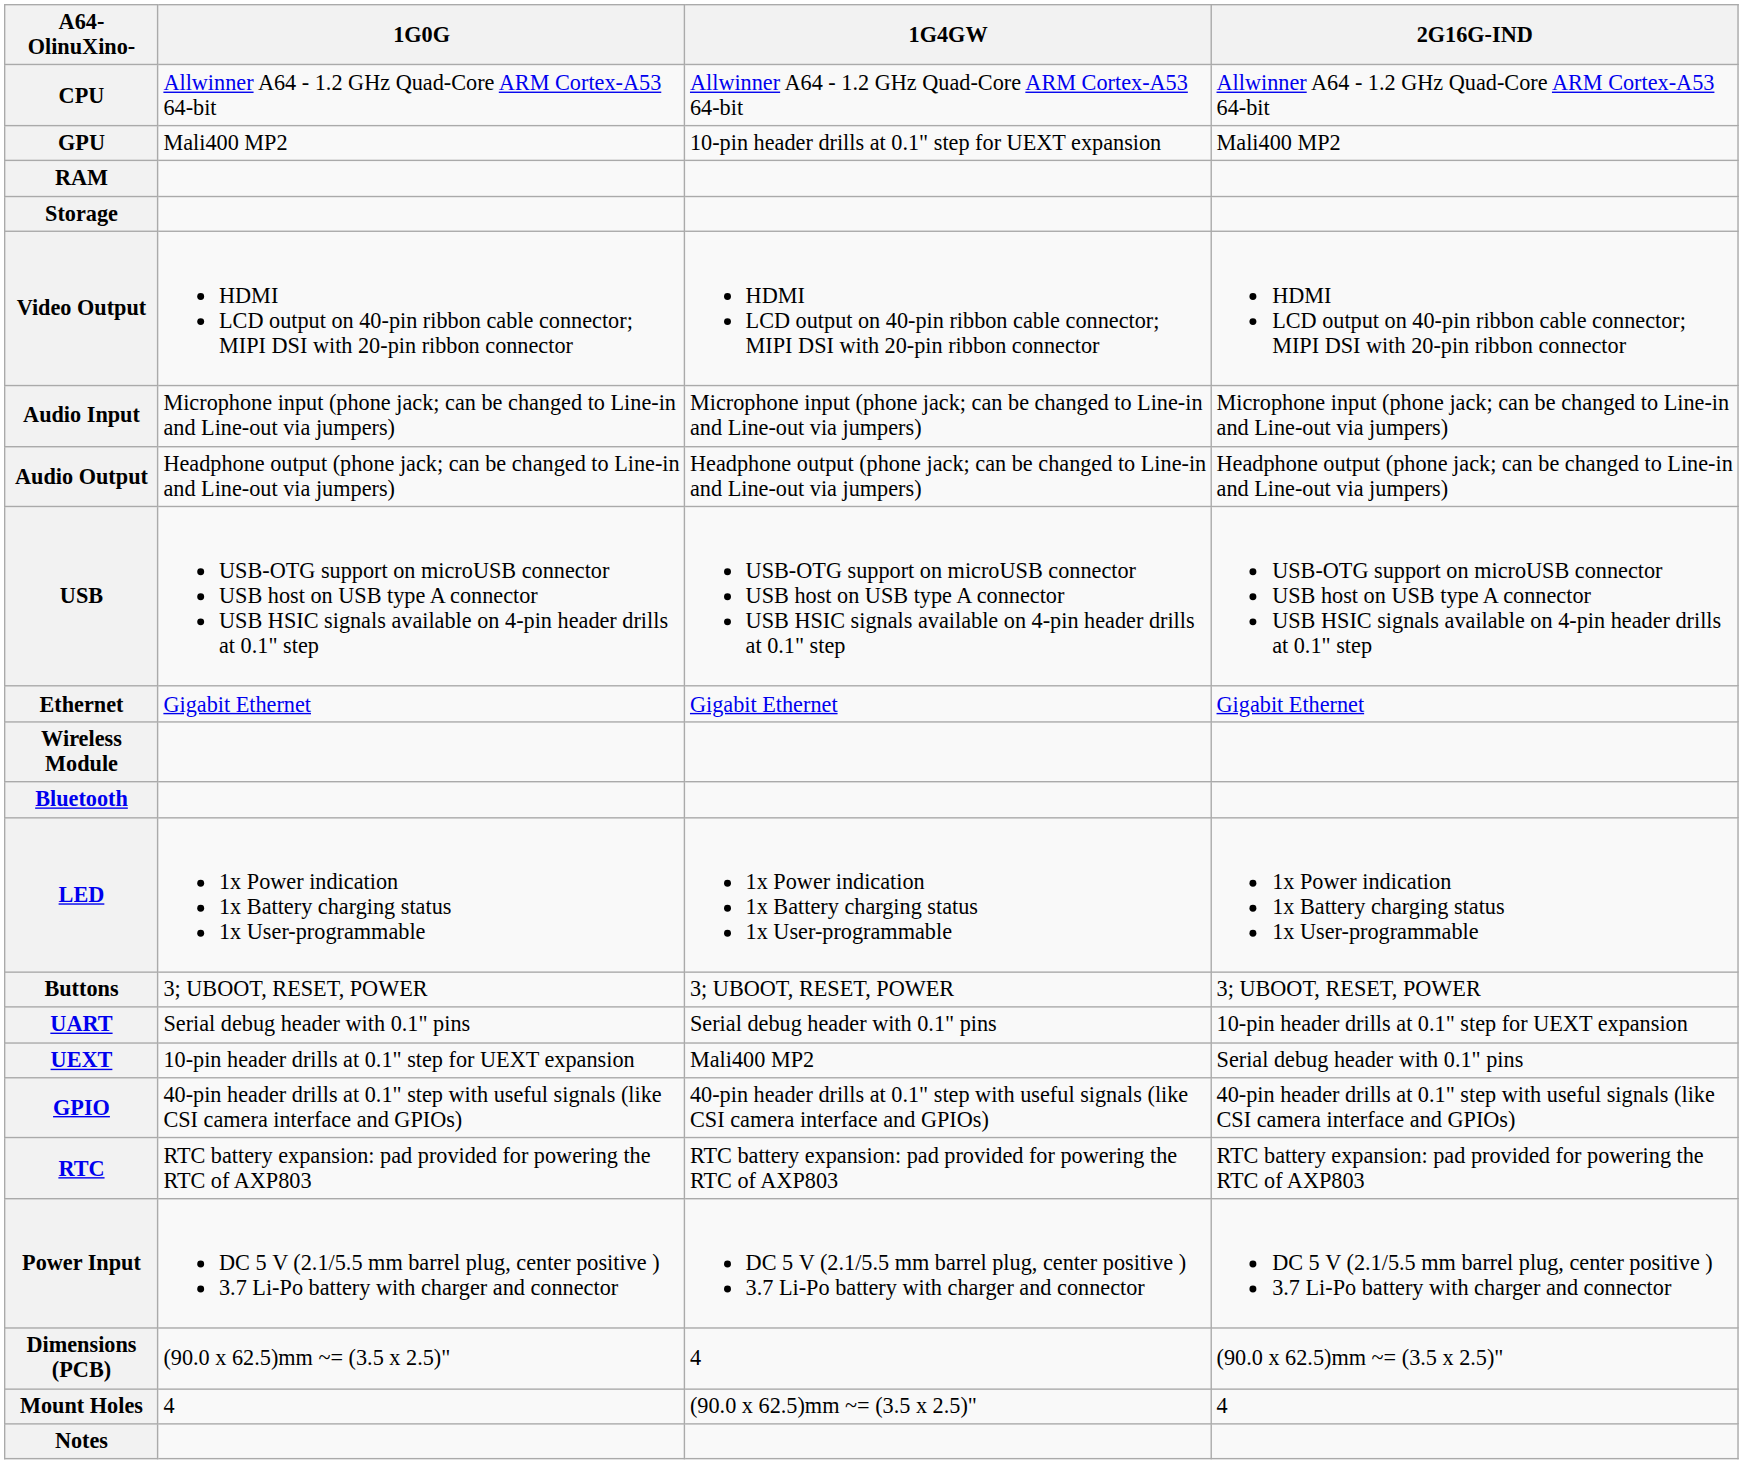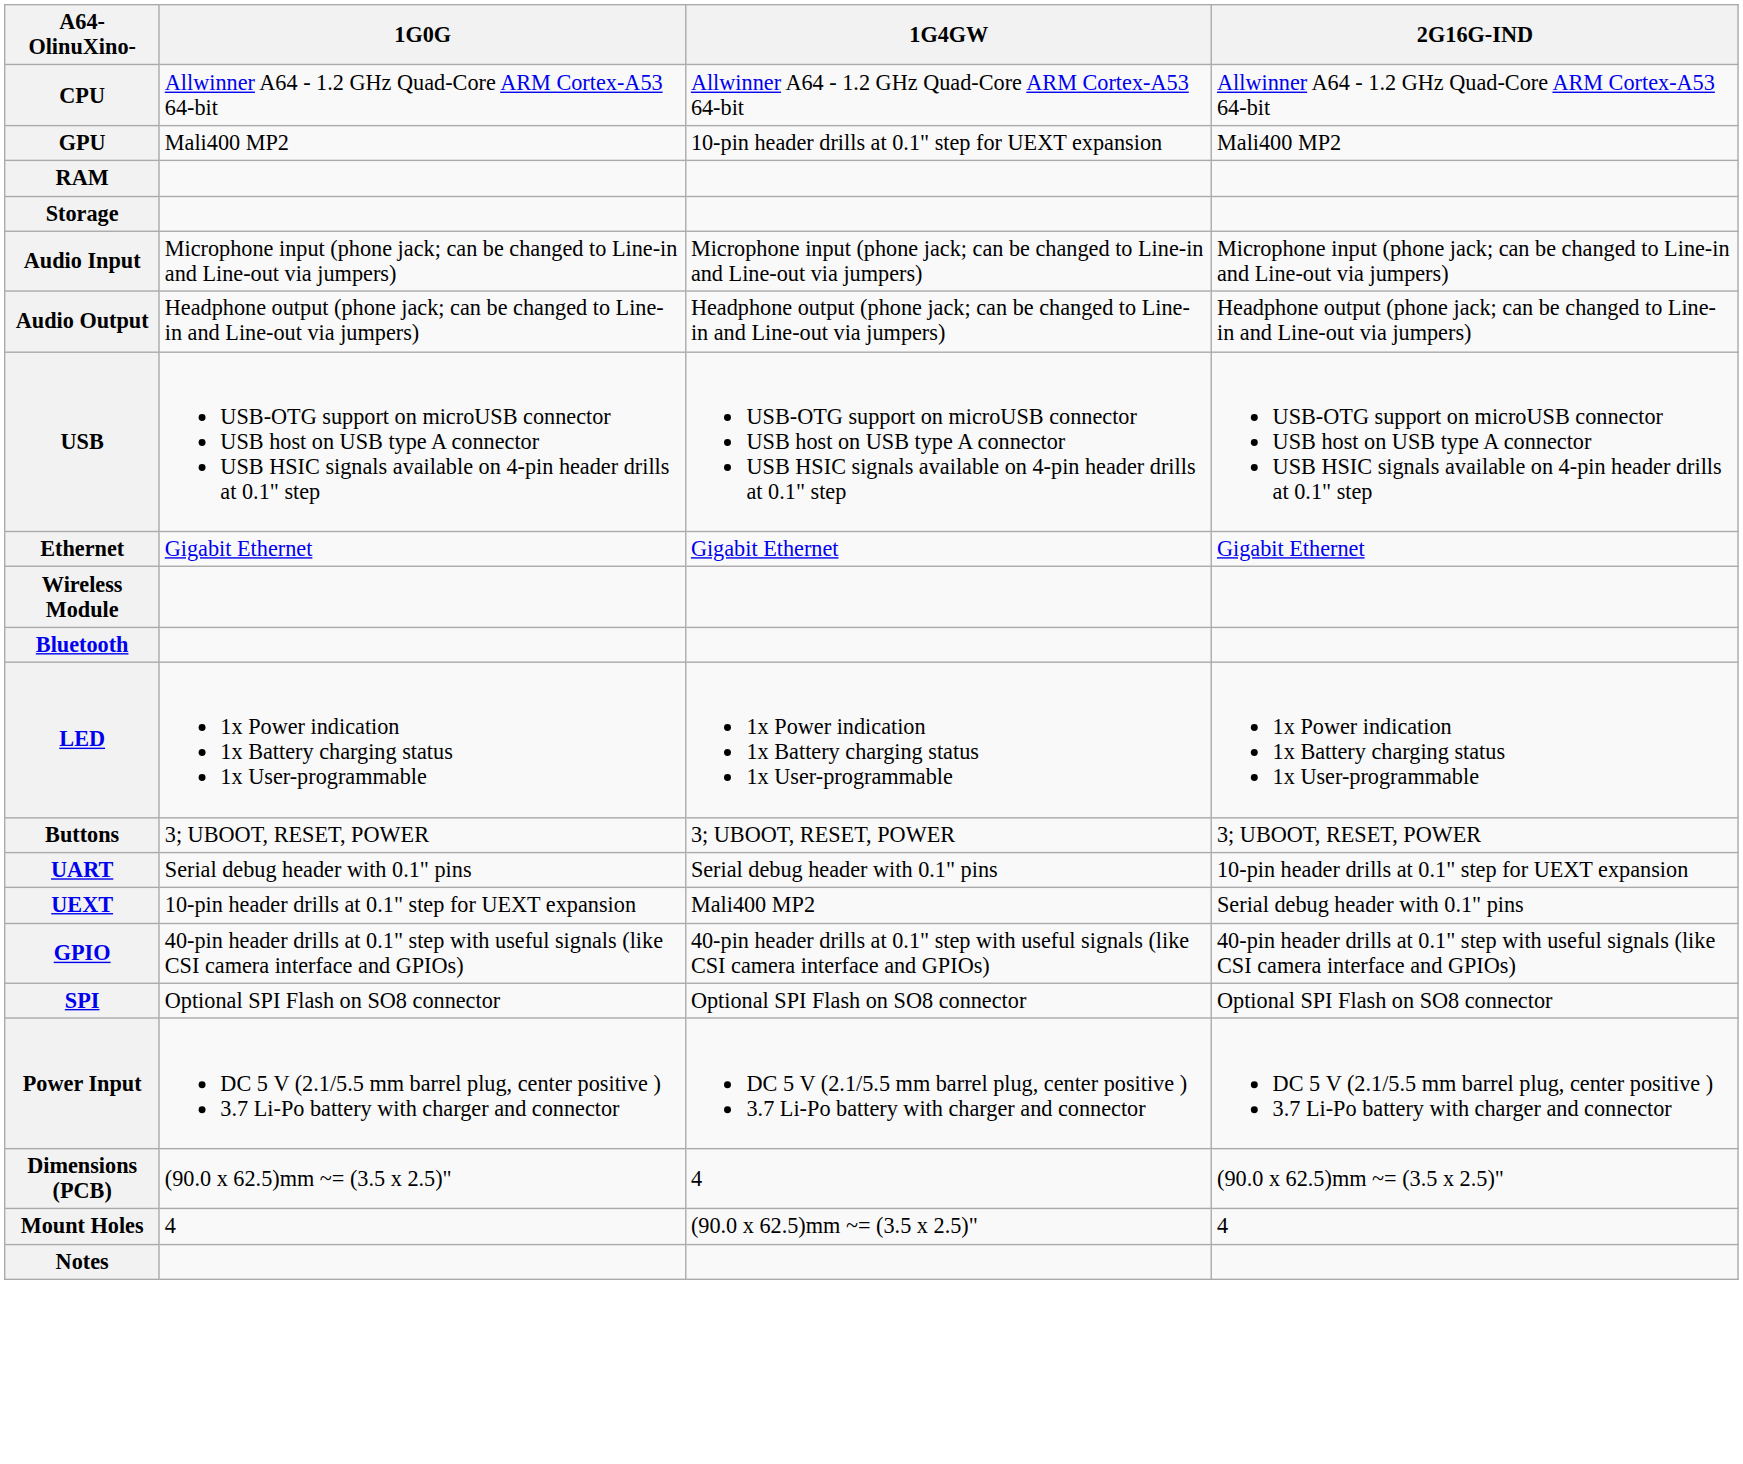- row: Video Output | HDMI LCD output on 40-pin ribbon cable connector; MIPI DSI with 20-pin ribbon connector | HDMI LCD output on 40-pin ribbon cable connector; MIPI DSI with 20-pin ribbon connector | HDMI LCD output on 40-pin ribbon cable connector; MIPI DSI with 20-pin ribbon connector
+ row: SPI | Optional SPI Flash on SO8 connector | Optional SPI Flash on SO8 connector | Optional SPI Flash on SO8 connector
- row: RTC | RTC battery expansion: pad provided for powering the RTC of AXP803 | RTC battery expansion: pad provided for powering the RTC of AXP803 | RTC battery expansion: pad provided for powering the RTC of AXP803
